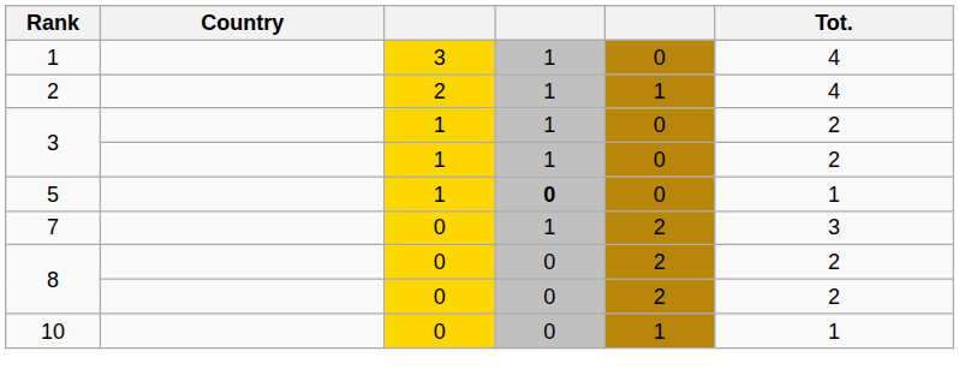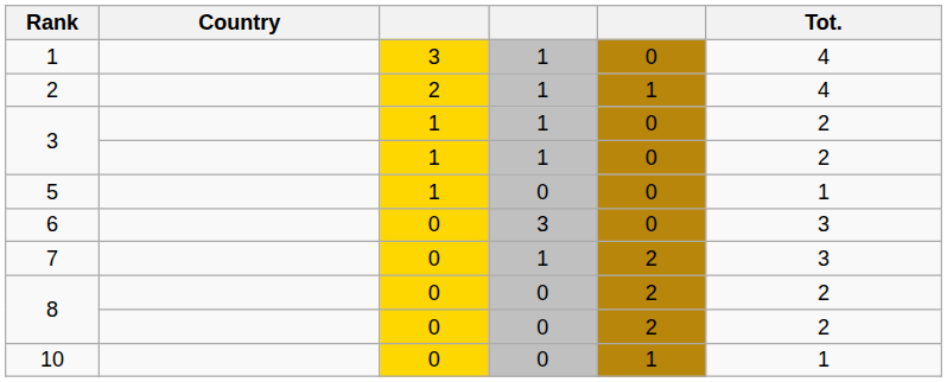5 | column 4: bold -> normal
+ row: 6 | 0 | 3 | 0 | 3
